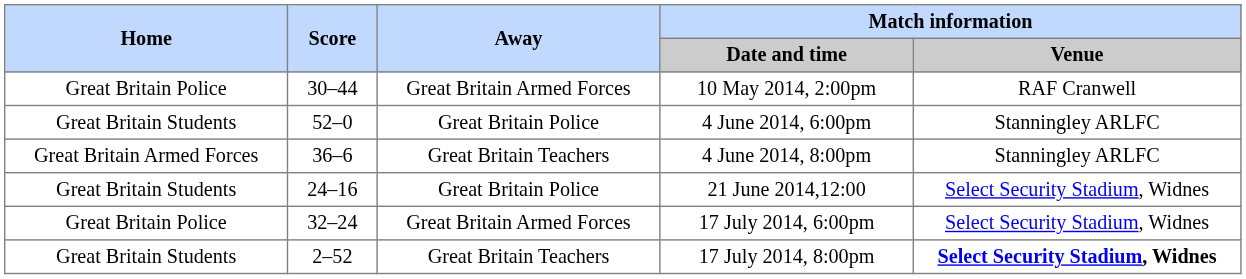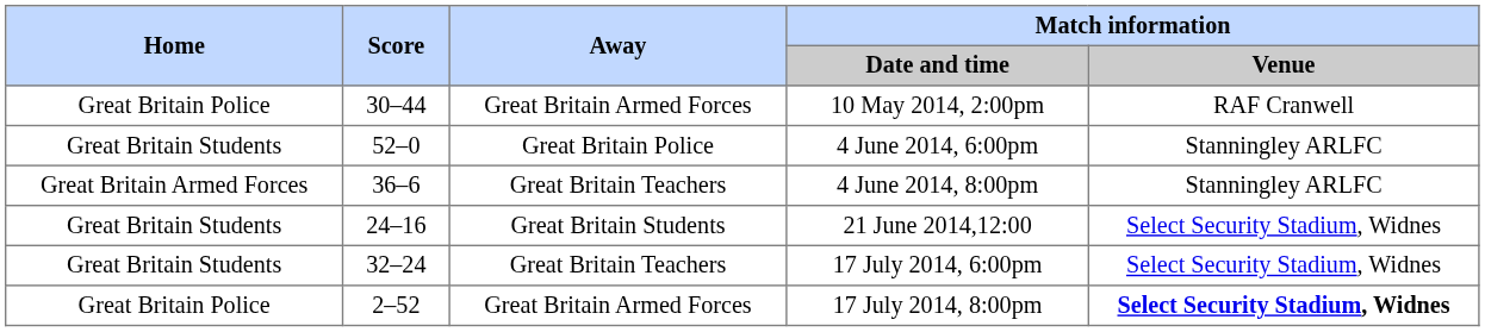21 June 2014,12:00 | Away: Great Britain Police -> Great Britain Students
17 July 2014, 6:00pm | Home: Great Britain Police -> Great Britain Students
17 July 2014, 6:00pm | Away: Great Britain Armed Forces -> Great Britain Teachers
17 July 2014, 8:00pm | Home: Great Britain Students -> Great Britain Police
17 July 2014, 8:00pm | Away: Great Britain Teachers -> Great Britain Armed Forces
